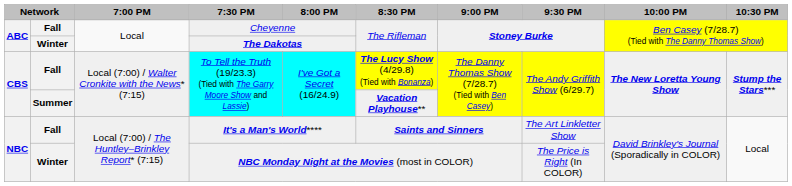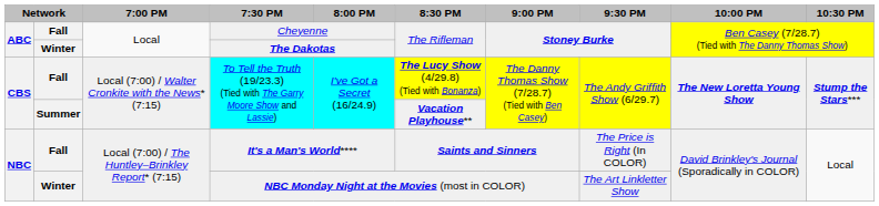It's a Man's World**** | 9:30 PM: The Art Linkletter Show -> The Price is Right (In COLOR)
NBC Monday Night at the Movies (most in COLOR) | 9:30 PM: The Price is Right (In COLOR) -> The Art Linkletter Show
